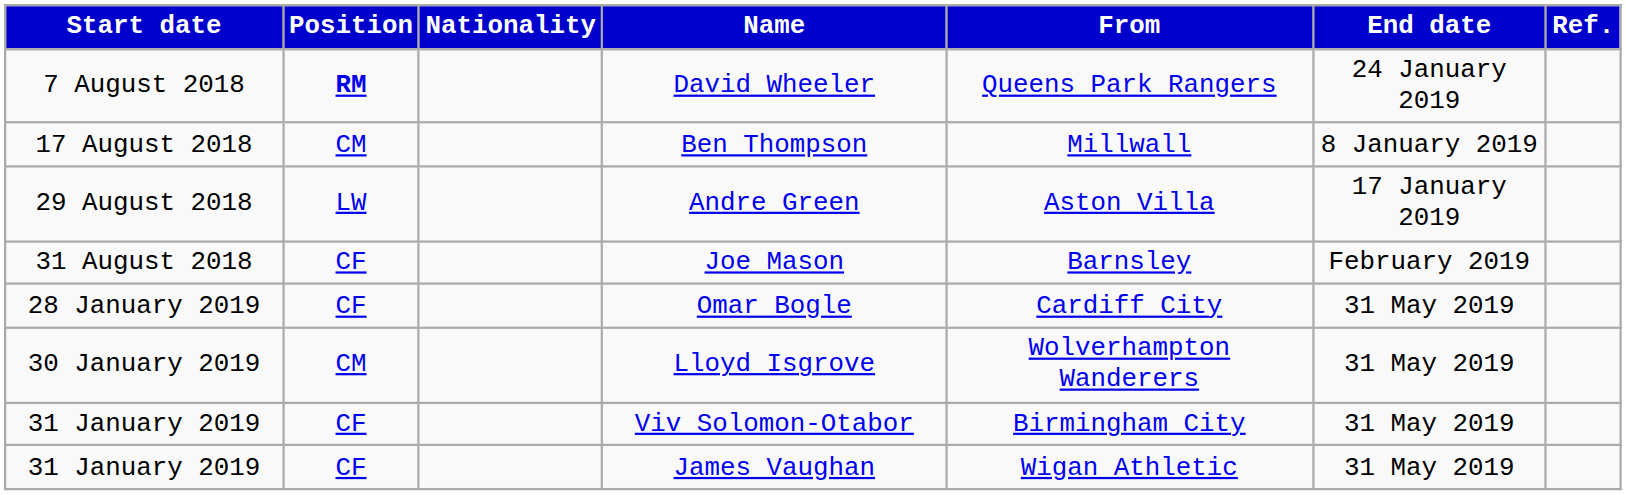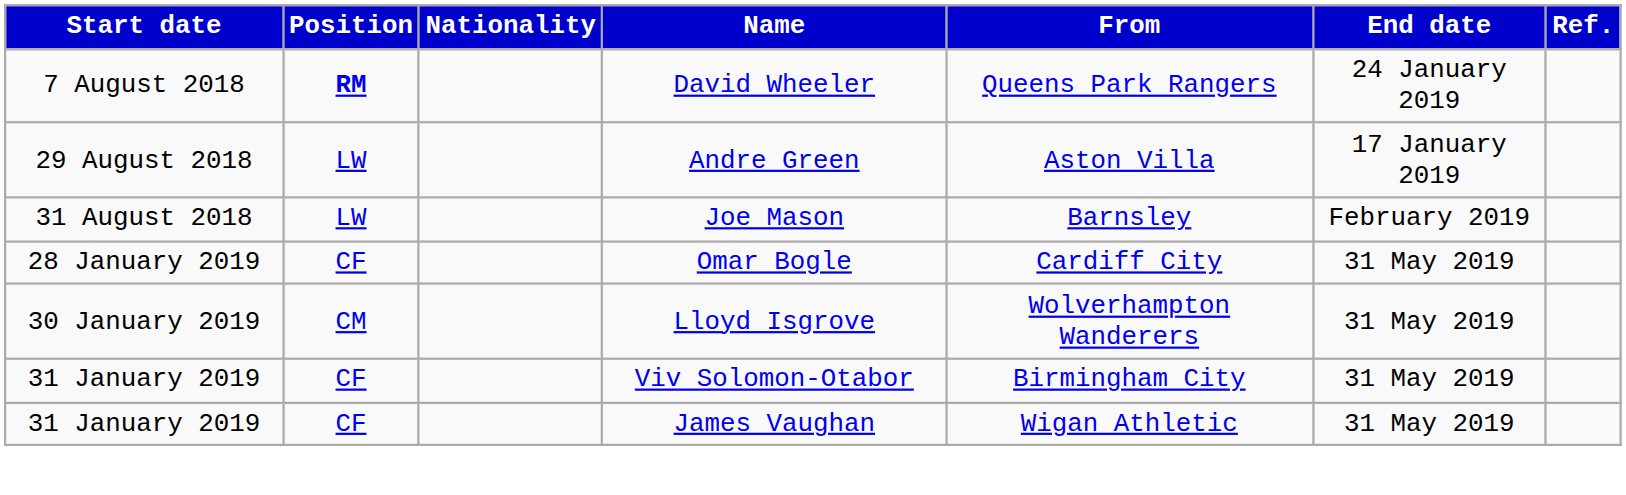- row: 17 August 2018 | CM | Ben Thompson | Millwall | 8 January 2019
Joe Mason | Position: CF -> LW
